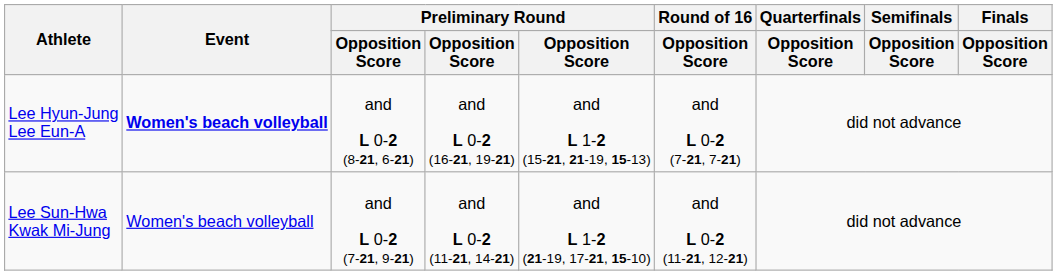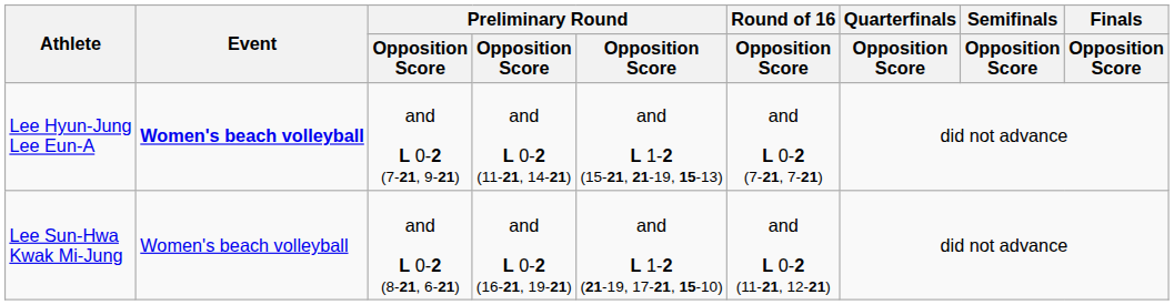Lee Hyun-Jung Lee Eun-A | column 3: and L 0-2 (8-21, 6-21) -> and L 0-2 (7-21, 9-21)
Lee Hyun-Jung Lee Eun-A | column 4: and L 0-2 (16-21, 19-21) -> and L 0-2 (11-21, 14-21)
Lee Sun-Hwa Kwak Mi-Jung | column 3: and L 0-2 (7-21, 9-21) -> and L 0-2 (8-21, 6-21)
Lee Sun-Hwa Kwak Mi-Jung | column 4: and L 0-2 (11-21, 14-21) -> and L 0-2 (16-21, 19-21)
